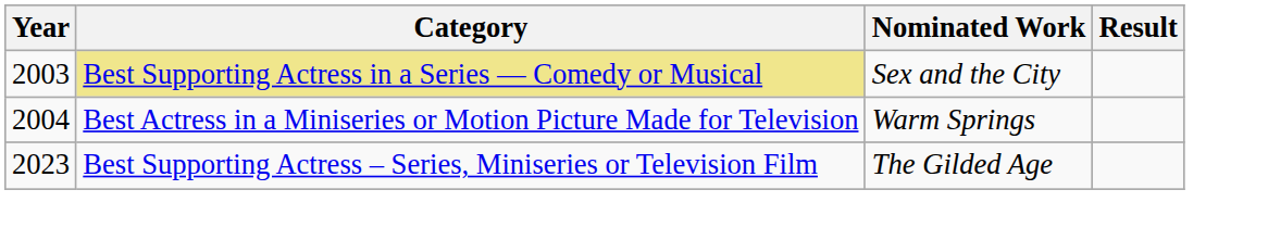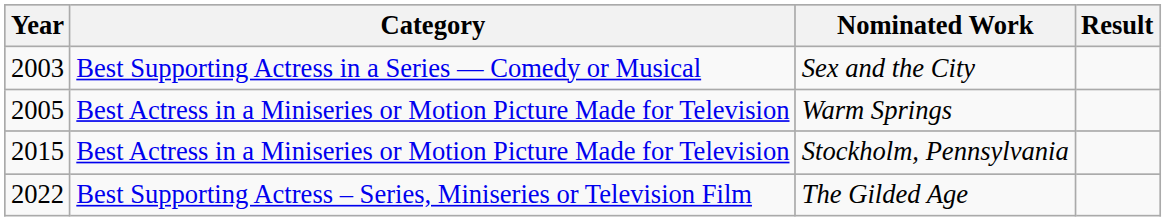Sex and the City | Category: khaki background -> no background
Warm Springs | Year: 2004 -> 2005
+ row: 2015 | Best Actress in a Miniseries or Motion Picture Made for Television | Stockholm, Pennsylvania
The Gilded Age | Year: 2023 -> 2022
